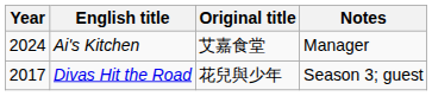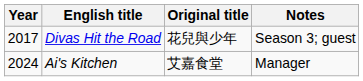rows swapped: Divas Hit the Road <-> Ai's Kitchen
